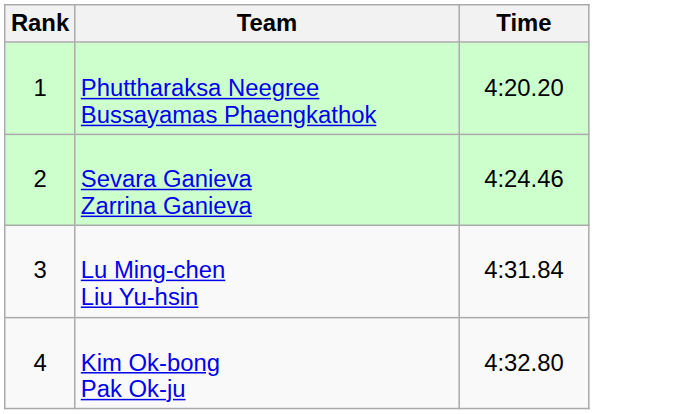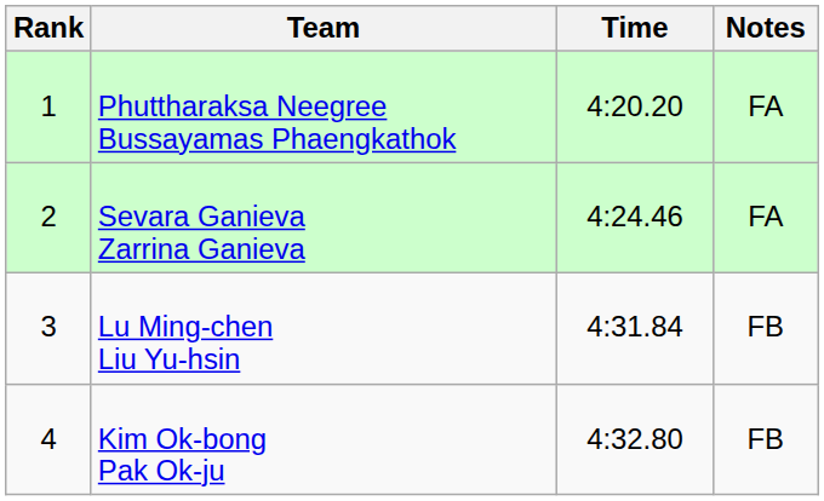+ column: Notes | FA | FA | FB | FB
